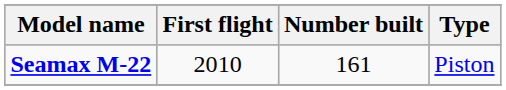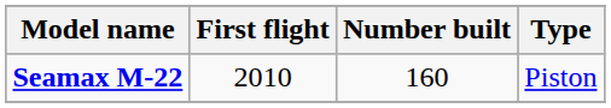Seamax M-22 | Number built: 161 -> 160
